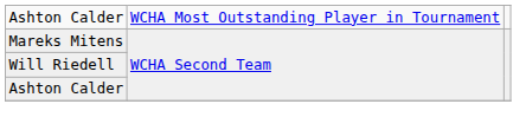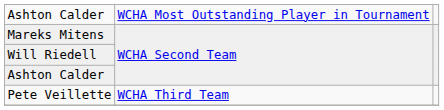+ row: Pete Veillette | WCHA Third Team
